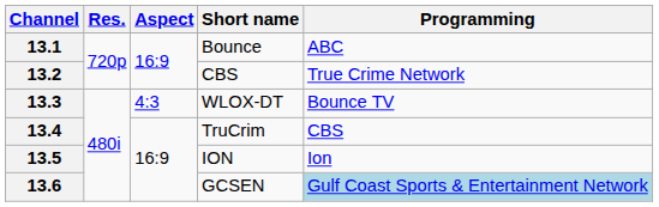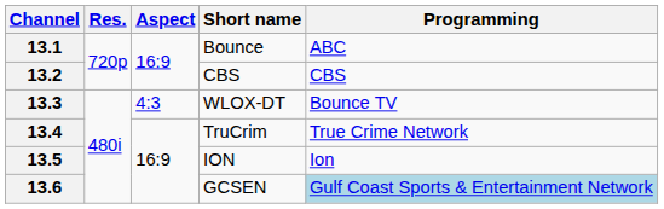13.2 | Programming: True Crime Network -> CBS
13.4 | Programming: CBS -> True Crime Network
